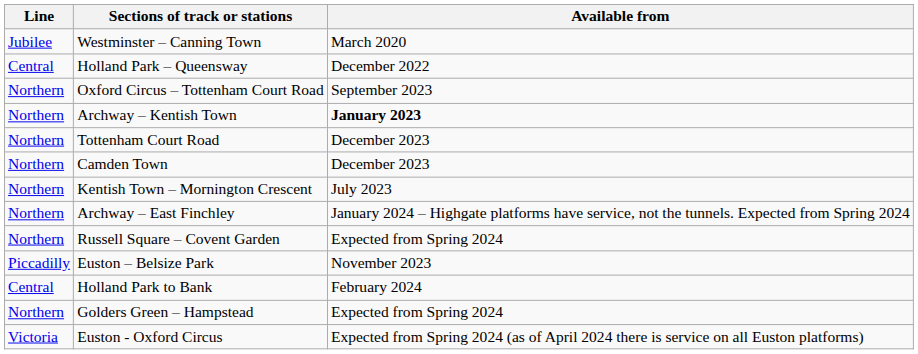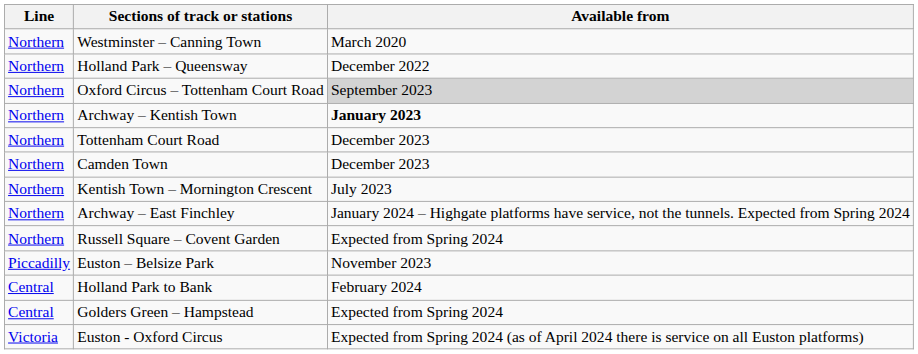Westminster – Canning Town | Line: Jubilee -> Northern
Holland Park – Queensway | Line: Central -> Northern
Oxford Circus – Tottenham Court Road | Available from: no background -> lightgrey background
Golders Green – Hampstead | Line: Northern -> Central
